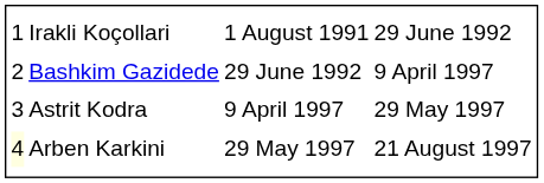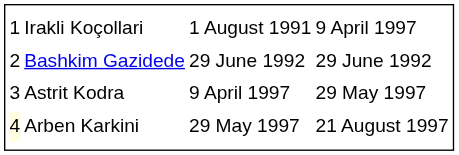Irakli Koçollari | column 4: 29 June 1992 -> 9 April 1997
Bashkim Gazidede | column 4: 9 April 1997 -> 29 June 1992
